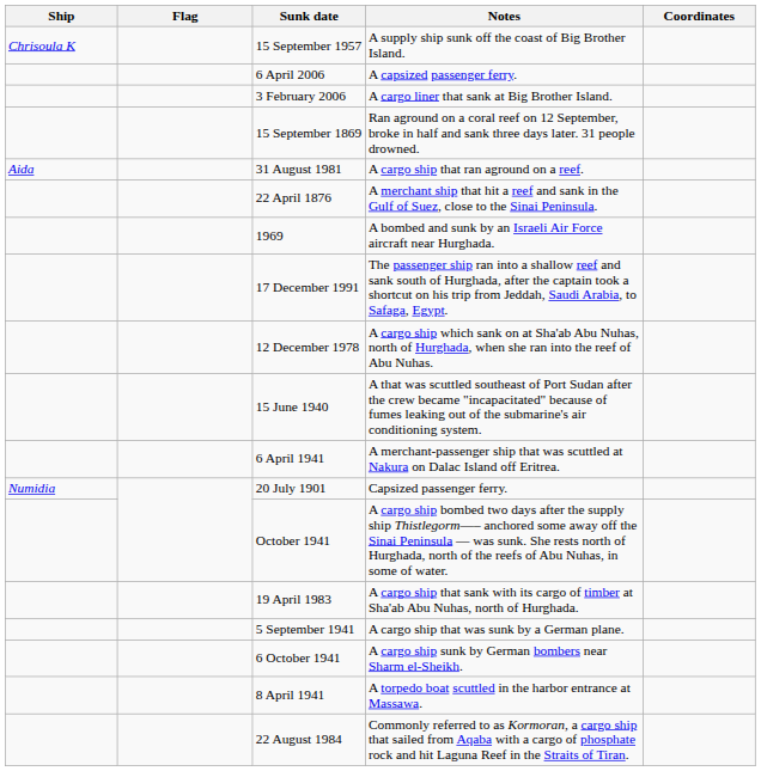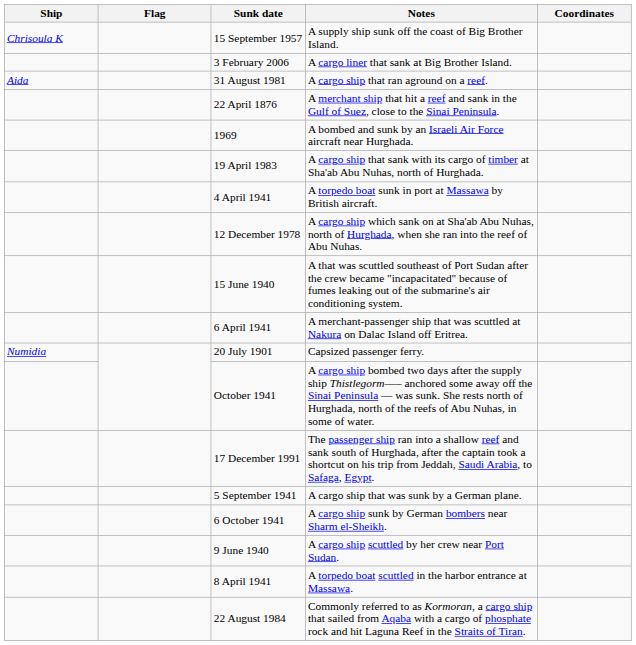- row: 6 April 2006 | A capsized passenger ferry.
- row: 15 September 1869 | Ran aground on a coral reef on 12 September, broke in half and sank three days later. 31 people drowned.
rows swapped: 19 April 1983 <-> 17 December 1991
+ row: 4 April 1941 | A torpedo boat sunk in port at Massawa by British aircraft.
+ row: 9 June 1940 | A cargo ship scuttled by her crew near Port Sudan.
